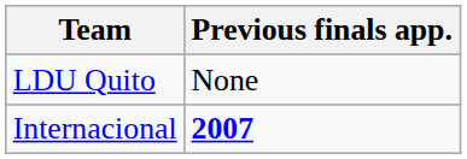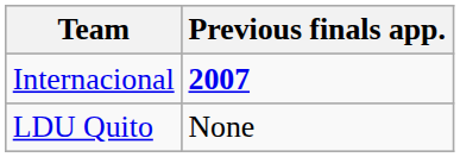rows swapped: Internacional <-> LDU Quito
